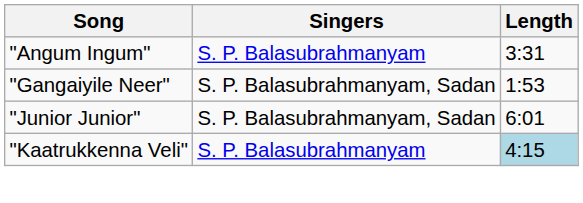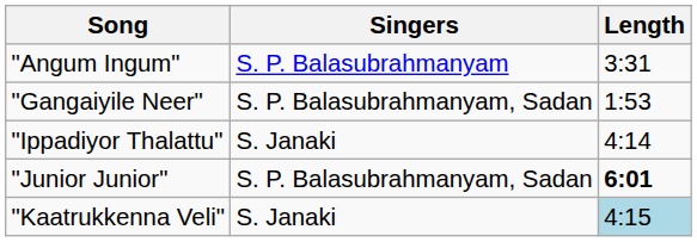+ row: "Ippadiyor Thalattu" | S. Janaki | 4:14
"Junior Junior" | Length: normal -> bold
"Kaatrukkenna Veli" | Singers: S. P. Balasubrahmanyam -> S. Janaki
